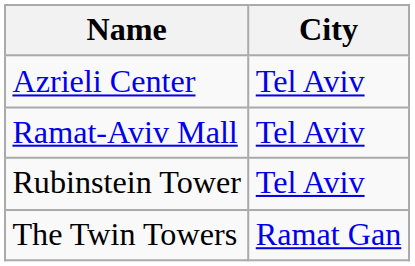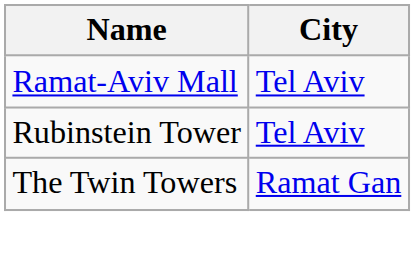- row: Azrieli Center | Tel Aviv
